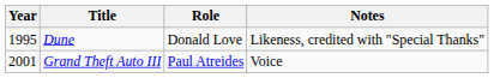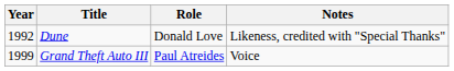Dune | Year: 1995 -> 1992
Grand Theft Auto III | Year: 2001 -> 1999
